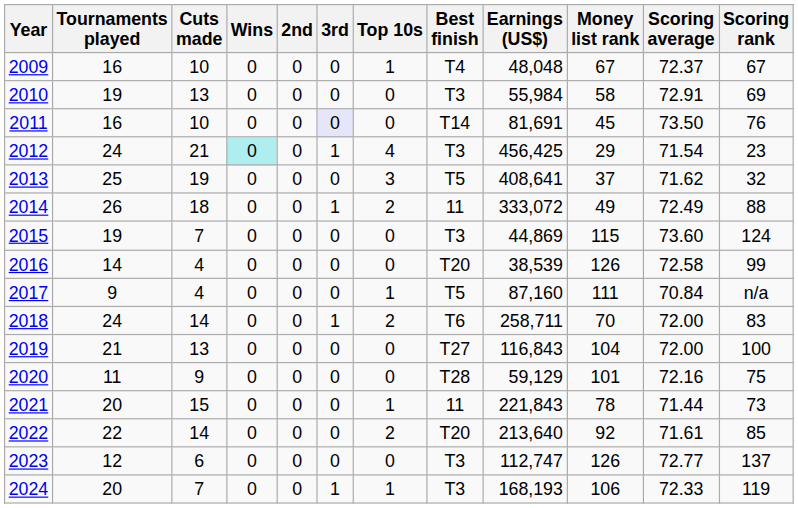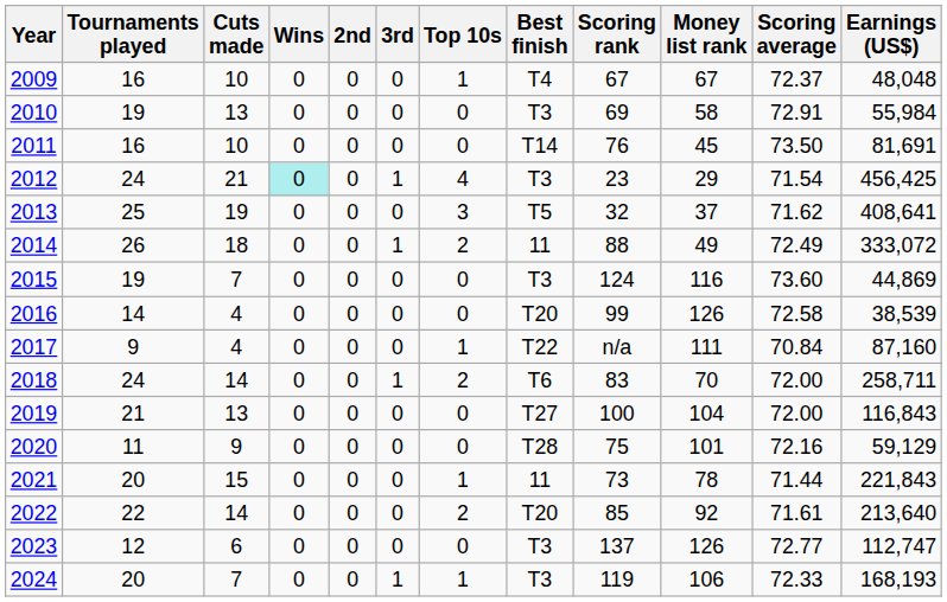columns swapped: Earnings (US$) <-> Scoring rank
2011 | 3rd: lavender background -> no background
2015 | Money list rank: 115 -> 116
2017 | Best finish: T5 -> T22
